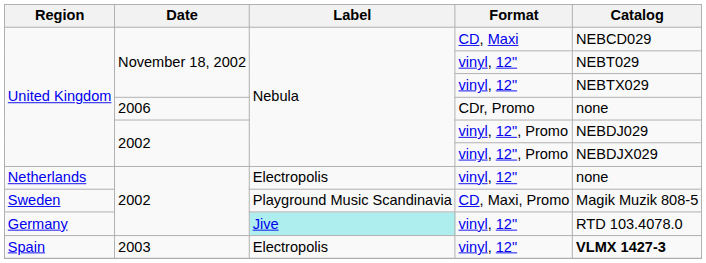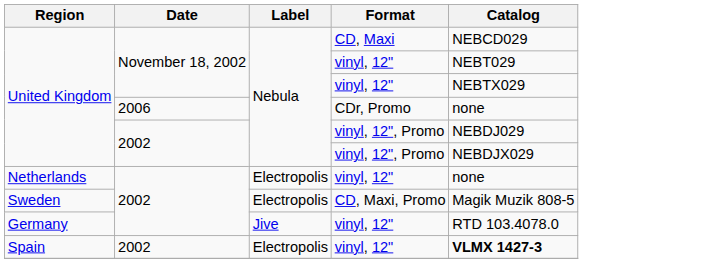Sweden | Label: Playground Music Scandinavia -> Electropolis
Germany | Label: paleturquoise background -> no background
Spain | Date: 2003 -> 2002
